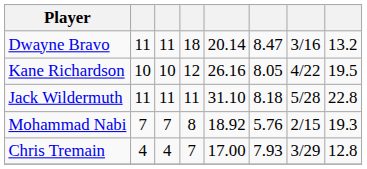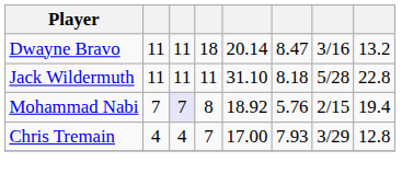- row: Kane Richardson | 10 | 10 | 12 | 26.16 | 8.05 | 4/22 | 19.5
Mohammad Nabi | column 3: no background -> lavender background
Mohammad Nabi | column 8: 19.3 -> 19.4
